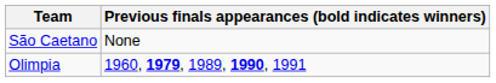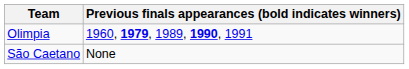rows swapped: Olimpia <-> São Caetano
